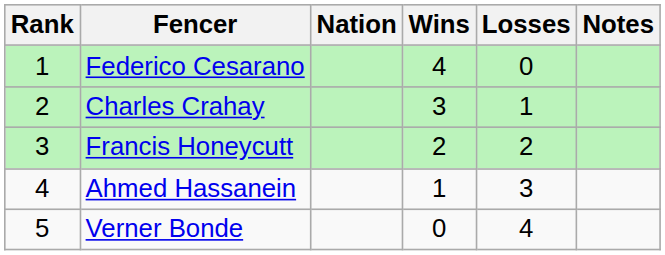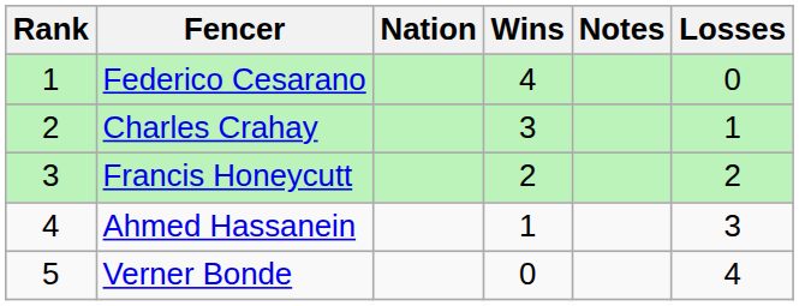columns swapped: Losses <-> Notes
